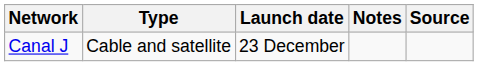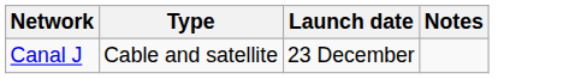- column: Source
